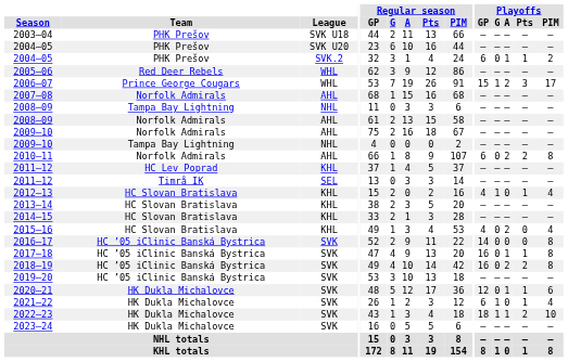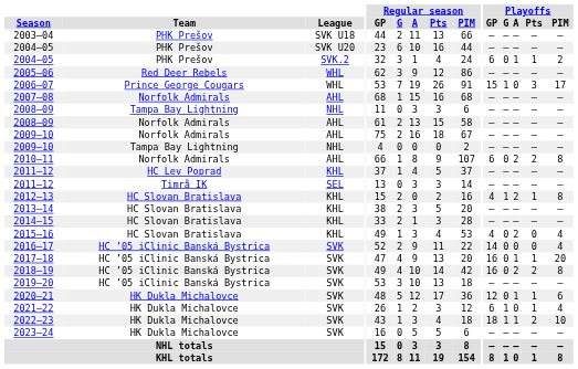2006–07 | Playoffs / A: 2 -> 0
2012–13 | Playoffs / A: 0 -> 2
2012–13 | Playoffs / PIM: 4 -> 8
2016–17 | Playoffs / PIM: 8 -> 4
2017–18 | Playoffs / PIM: 8 -> 20
